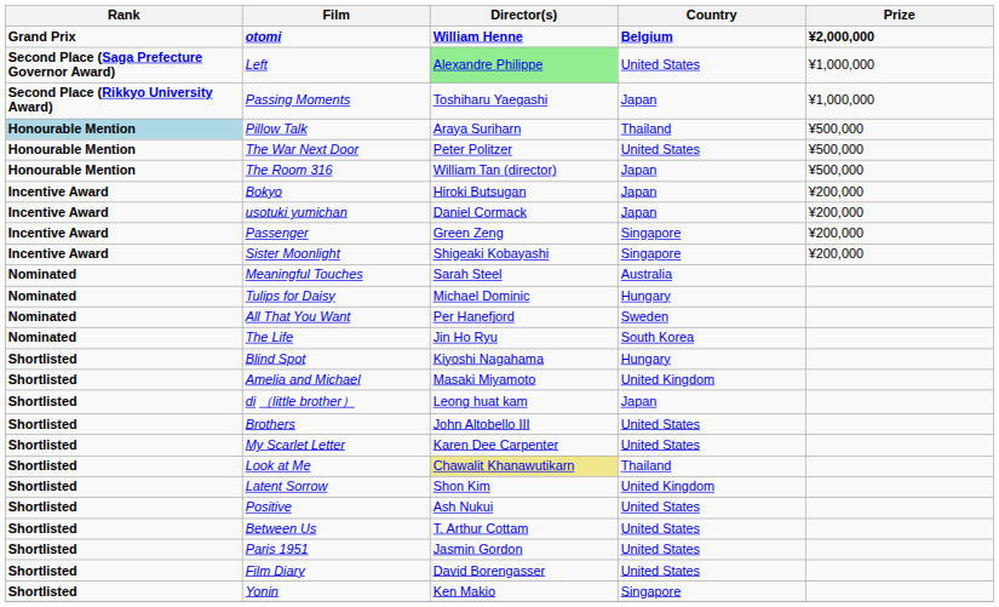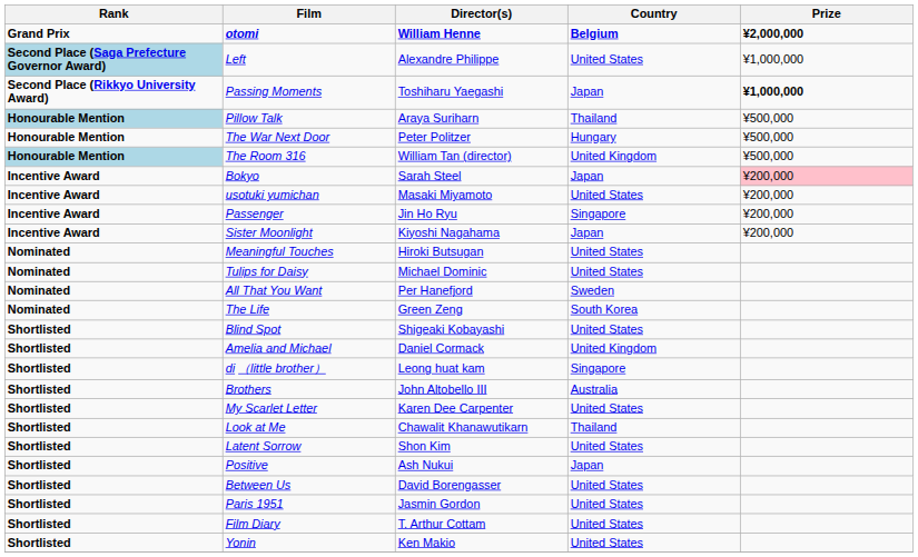Left | Rank: no background -> lightblue background
Left | Director(s): lightgreen background -> no background
Passing Moments | Prize: normal -> bold
The War Next Door | Country: United States -> Hungary
The Room 316 | Rank: no background -> lightblue background
The Room 316 | Country: Japan -> United Kingdom
Bokyo | Director(s): Hiroki Butsugan -> Sarah Steel
Bokyo | Prize: no background -> pink background
usotuki yumichan | Director(s): Daniel Cormack -> Masaki Miyamoto
usotuki yumichan | Country: Japan -> United States
Passenger | Director(s): Green Zeng -> Jin Ho Ryu
Sister Moonlight | Director(s): Shigeaki Kobayashi -> Kiyoshi Nagahama
Sister Moonlight | Country: Singapore -> Japan
Meaningful Touches | Director(s): Sarah Steel -> Hiroki Butsugan
Meaningful Touches | Country: Australia -> United States
Tulips for Daisy | Country: Hungary -> United States
The Life | Director(s): Jin Ho Ryu -> Green Zeng
Blind Spot | Director(s): Kiyoshi Nagahama -> Shigeaki Kobayashi
Blind Spot | Country: Hungary -> United States
Amelia and Michael | Director(s): Masaki Miyamoto -> Daniel Cormack
di （little brother） | Country: Japan -> Singapore
Brothers | Country: United States -> Australia
Look at Me | Director(s): khaki background -> no background
Latent Sorrow | Country: United Kingdom -> United States
Positive | Country: United States -> Japan
Between Us | Director(s): T. Arthur Cottam -> David Borengasser
Film Diary | Director(s): David Borengasser -> T. Arthur Cottam
Yonin | Country: Singapore -> United States
